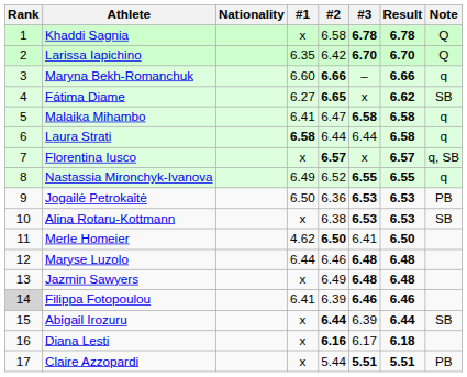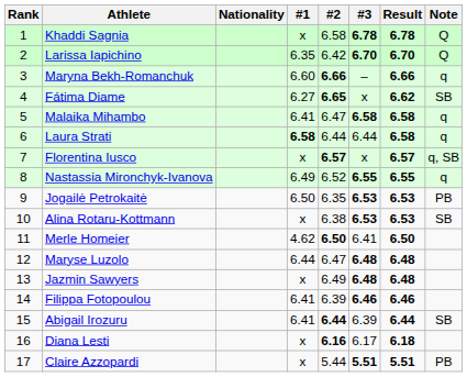Jogailė Petrokaitė | #2: 6.36 -> 6.35
Maryse Luzolo | #2: 6.46 -> 6.47
Filippa Fotopoulou | Rank: lightgrey background -> no background
Abigail Irozuru | #1: x -> 6.41
